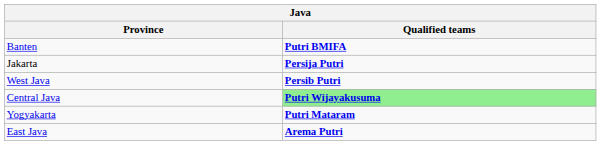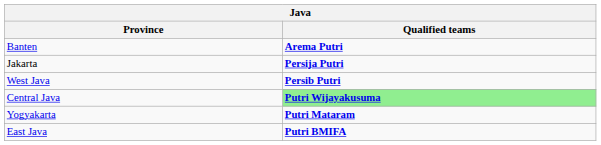Banten | Qualified teams: Putri BMIFA -> Arema Putri
East Java | Qualified teams: Arema Putri -> Putri BMIFA
